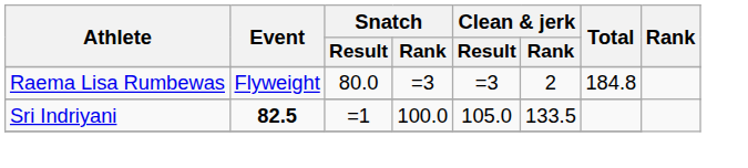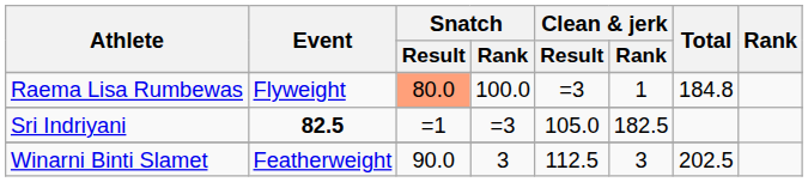Raema Lisa Rumbewas | Snatch / Result: no background -> lightsalmon background
Raema Lisa Rumbewas | Snatch / Rank: =3 -> 100.0
Raema Lisa Rumbewas | Clean & jerk / Rank: 2 -> 1
Sri Indriyani | Snatch / Rank: 100.0 -> =3
Sri Indriyani | Clean & jerk / Rank: 133.5 -> 182.5
+ row: Winarni Binti Slamet | Featherweight | 90.0 | 3 | 112.5 | 3 | 202.5
